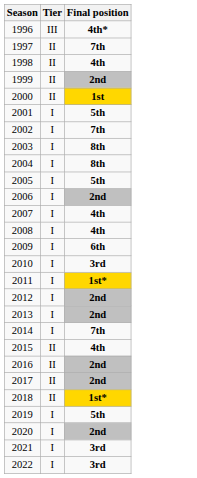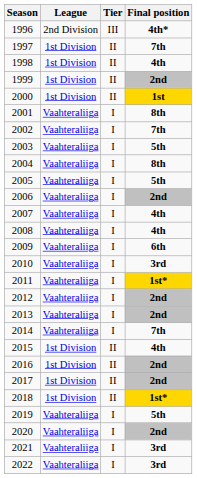+ column: League | 2nd Division | 1st Division | 1st Division | 1st Division | 1st Division | Vaahteraliiga | Vaahteraliiga | Vaahteraliiga | Vaahteraliiga | Vaahteraliiga | Vaahteraliiga | Vaahteraliiga | Vaahteraliiga | Vaahteraliiga | Vaahteraliiga | Vaahteraliiga | Vaahteraliiga | Vaahteraliiga | Vaahteraliiga | 1st Division | 1st Division | 1st Division | 1st Division | Vaahteraliiga | Vaahteraliiga | Vaahteraliiga | Vaahteraliiga
2001 | Final position: 5th -> 8th
2003 | Final position: 8th -> 5th
